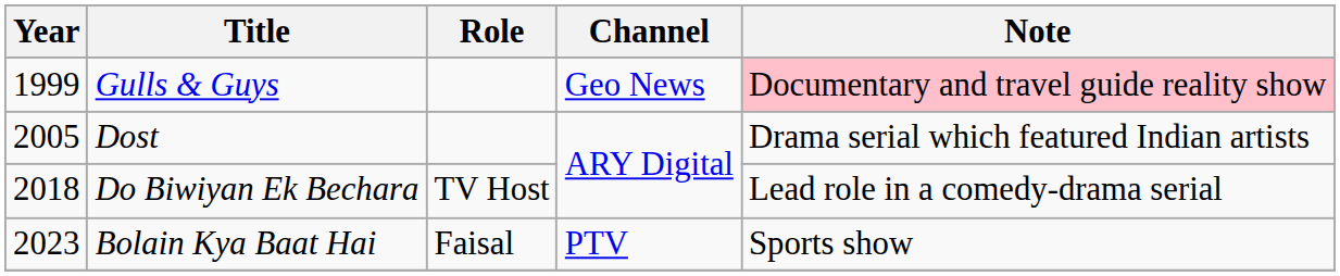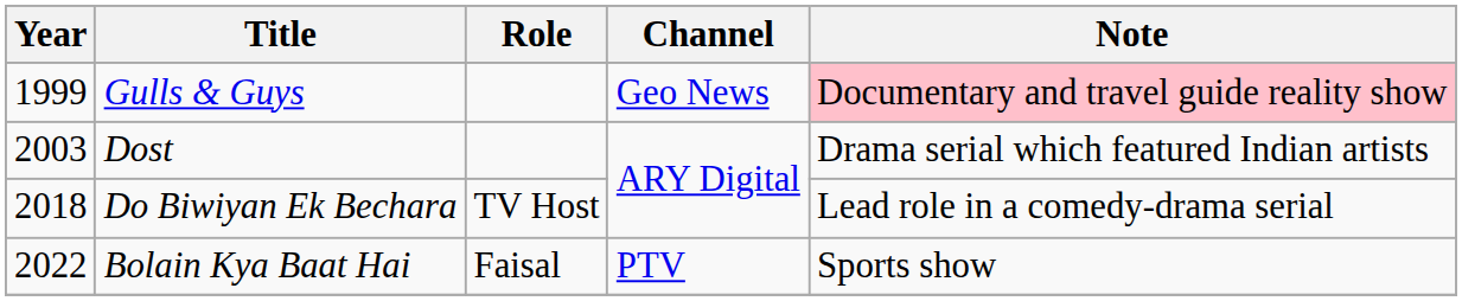Dost | Year: 2005 -> 2003
Bolain Kya Baat Hai | Year: 2023 -> 2022
